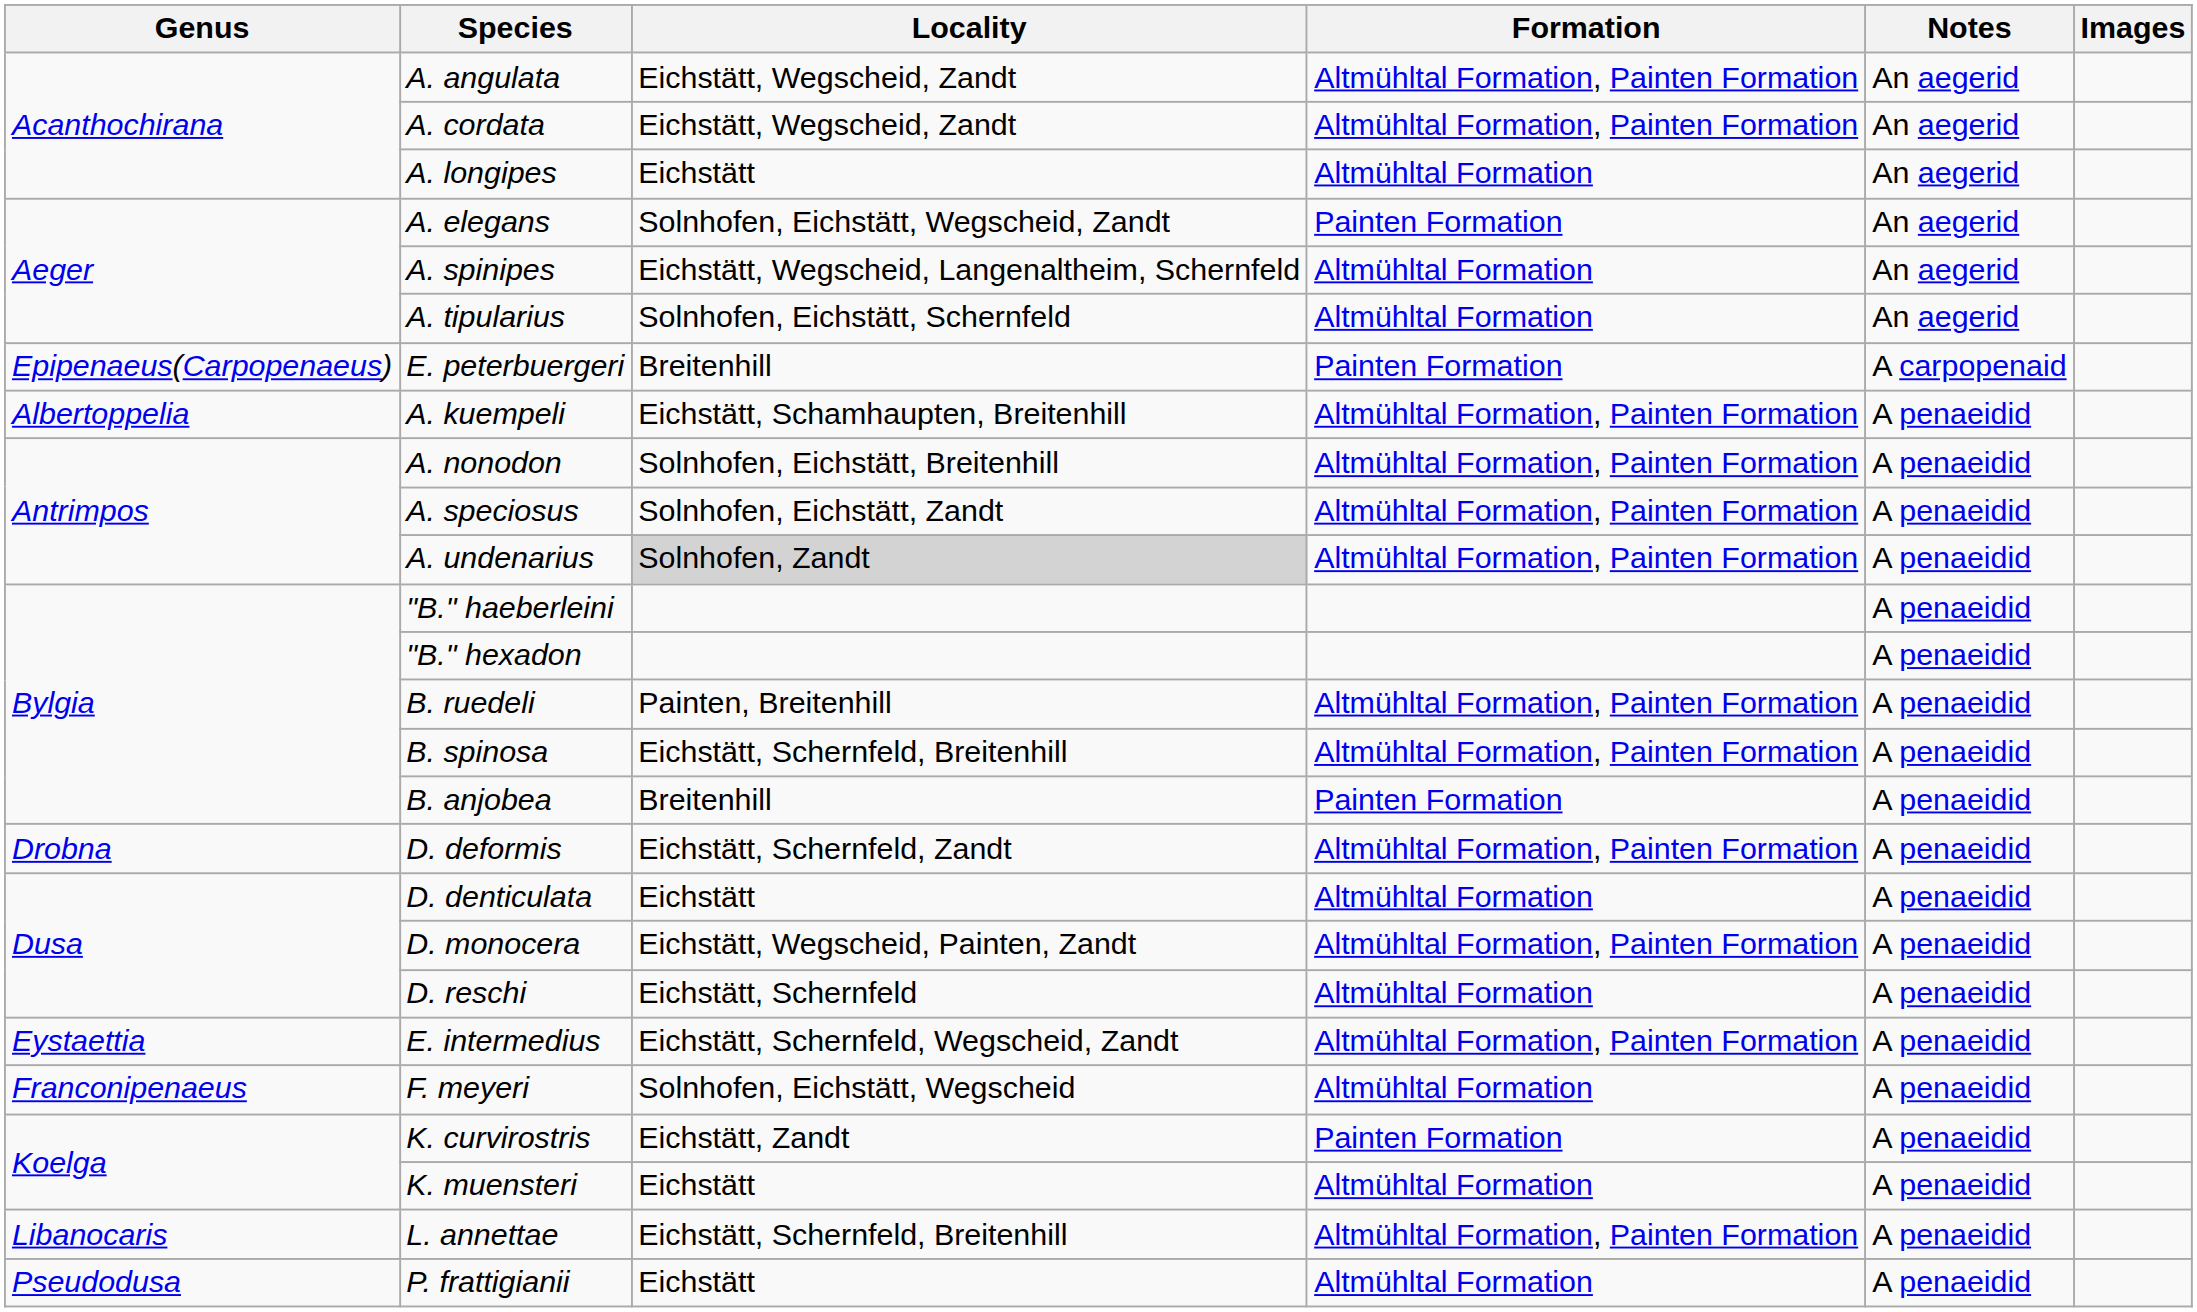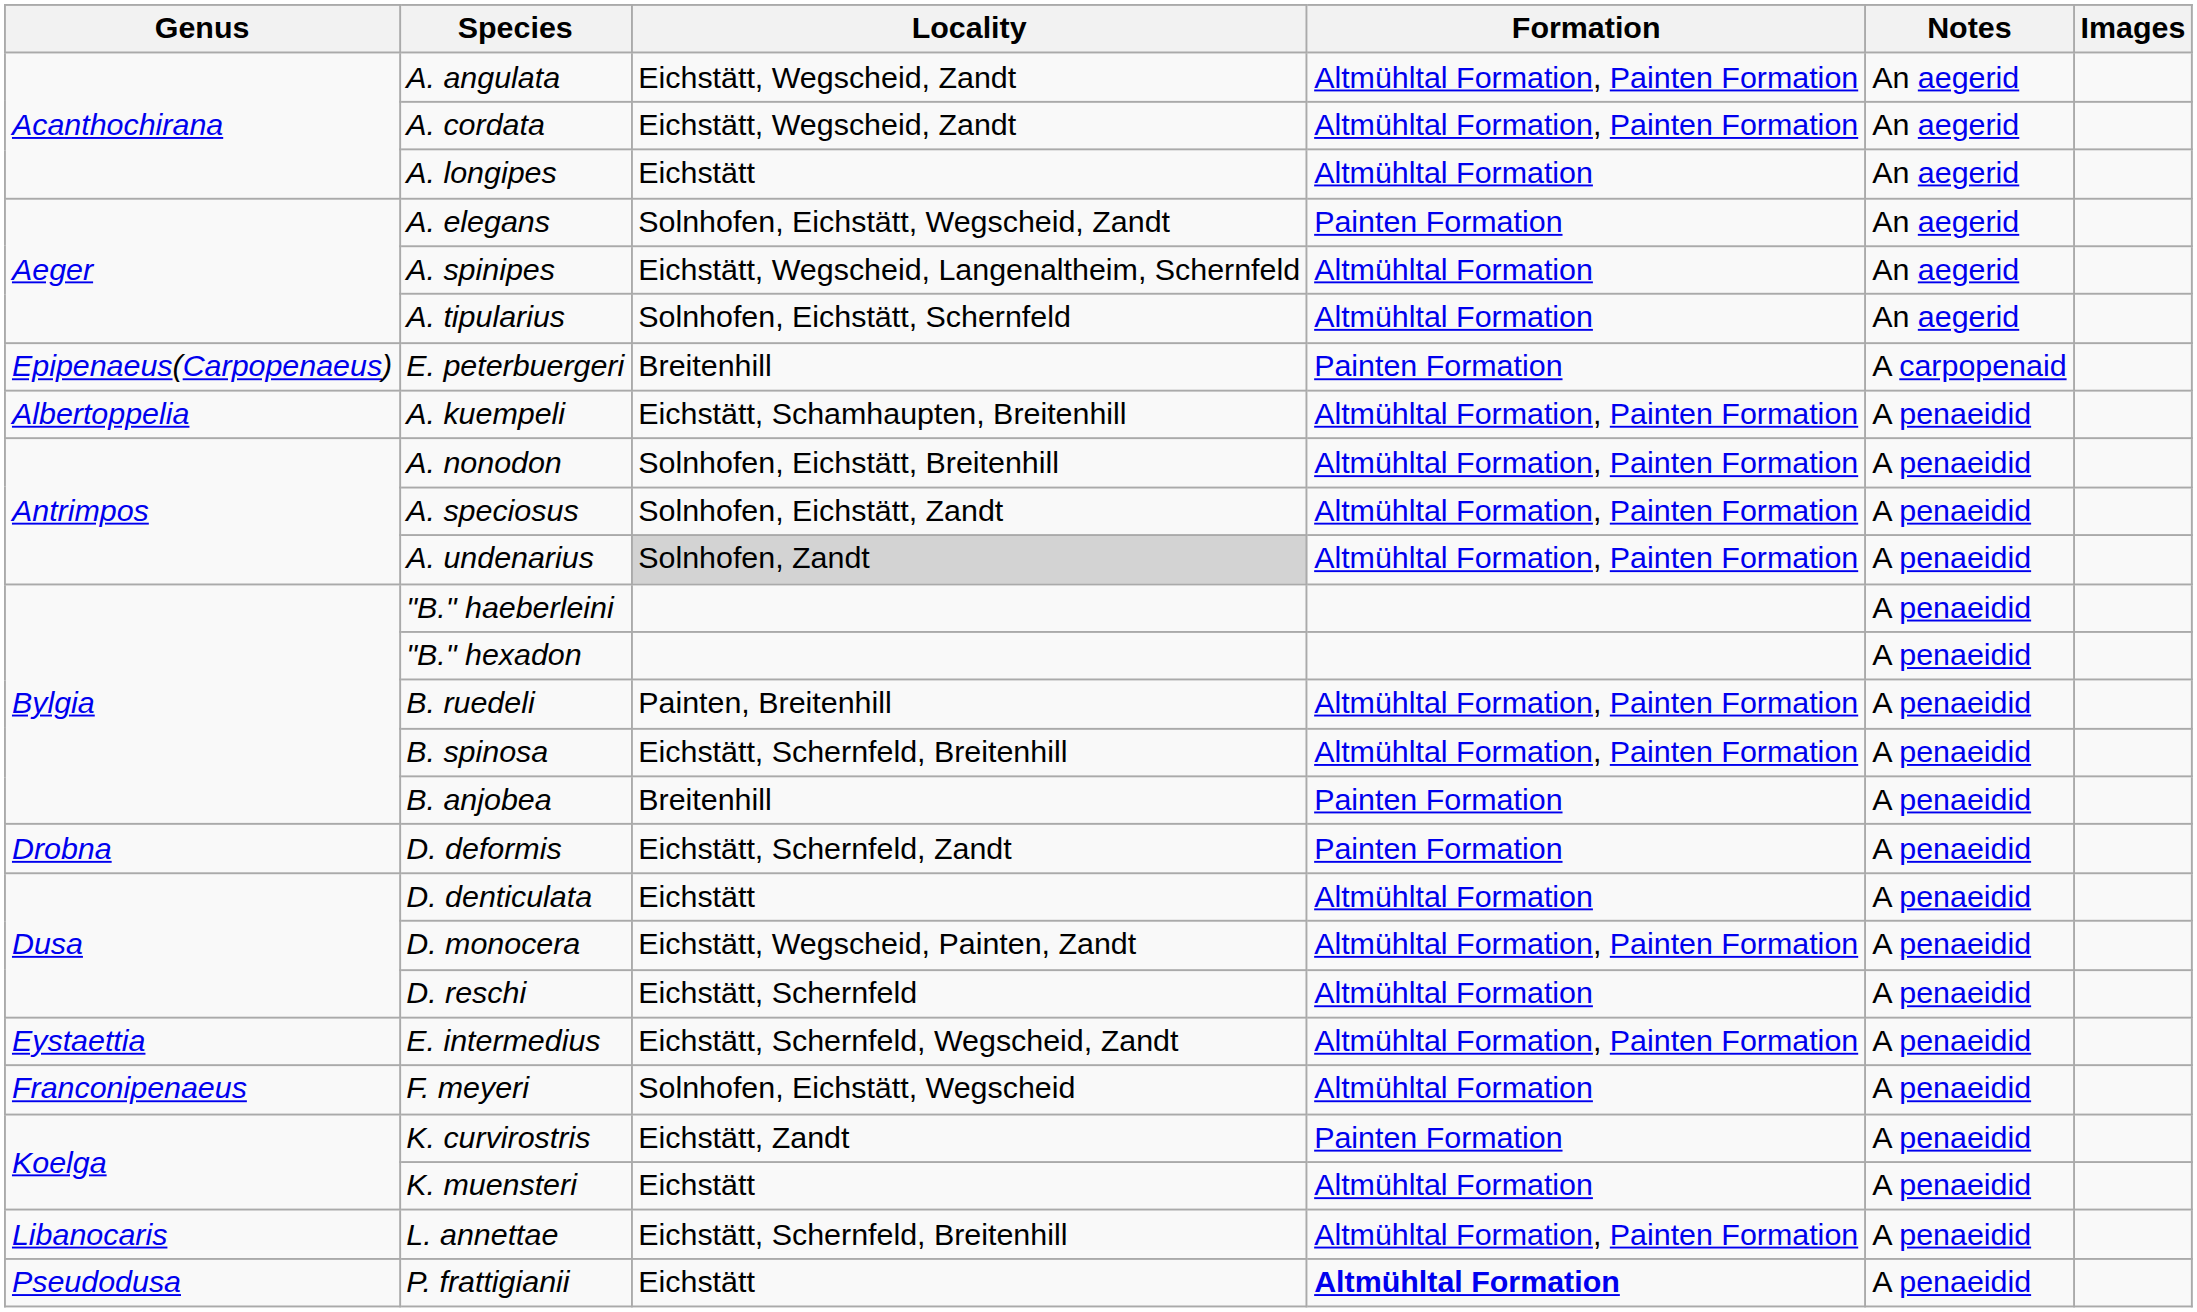D. deformis | Formation: Altmühltal Formation, Painten Formation -> Painten Formation
P. frattigianii | Formation: normal -> bold
